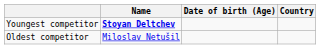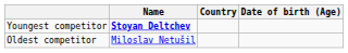columns swapped: Country <-> Date of birth (Age)
